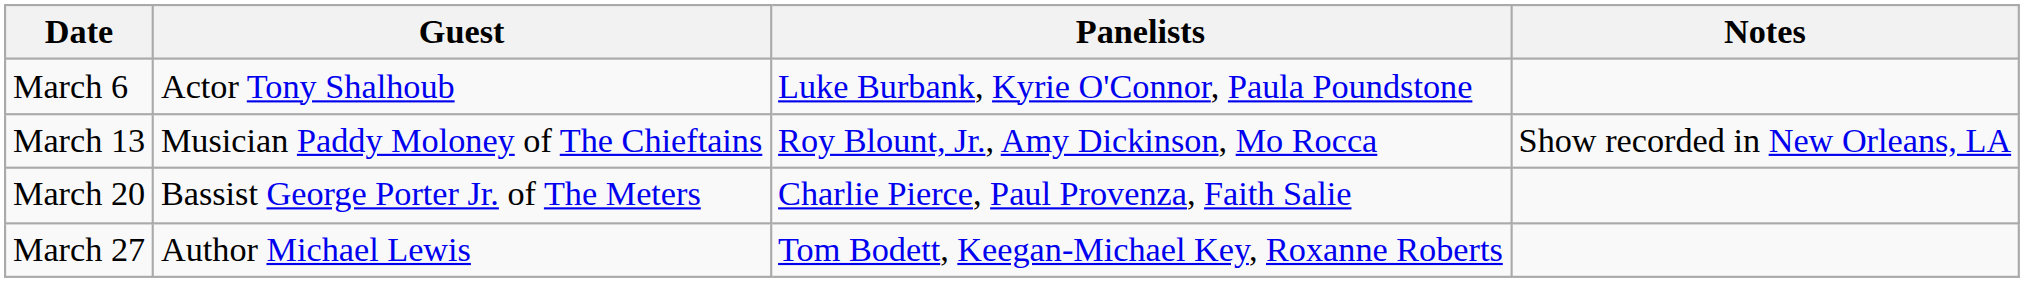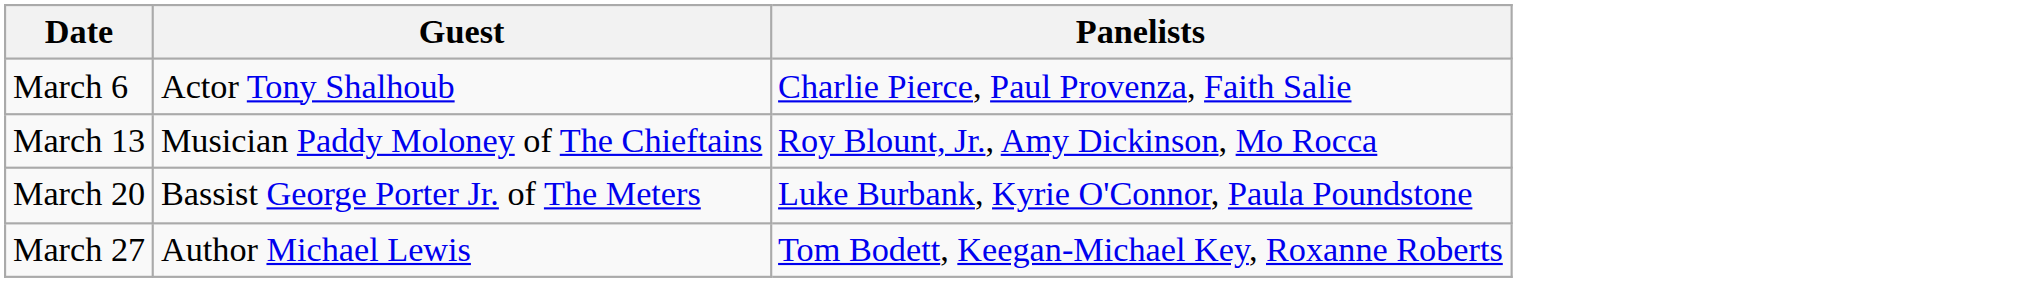- column: Notes | Show recorded in New Orleans, LA
March 6 | Panelists: Luke Burbank, Kyrie O'Connor, Paula Poundstone -> Charlie Pierce, Paul Provenza, Faith Salie
March 20 | Panelists: Charlie Pierce, Paul Provenza, Faith Salie -> Luke Burbank, Kyrie O'Connor, Paula Poundstone
